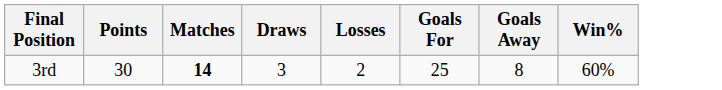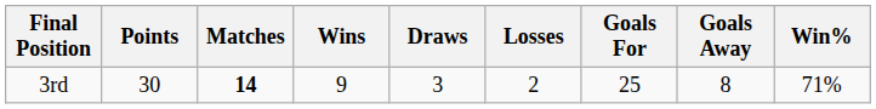+ column: Wins | 9
3rd | Win%: 60% -> 71%
